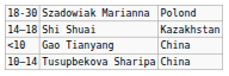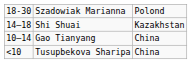Gao Tianyang | column 1: <10 -> 10–14
Tusupbekova Sharipa | column 1: 10–14 -> <10
